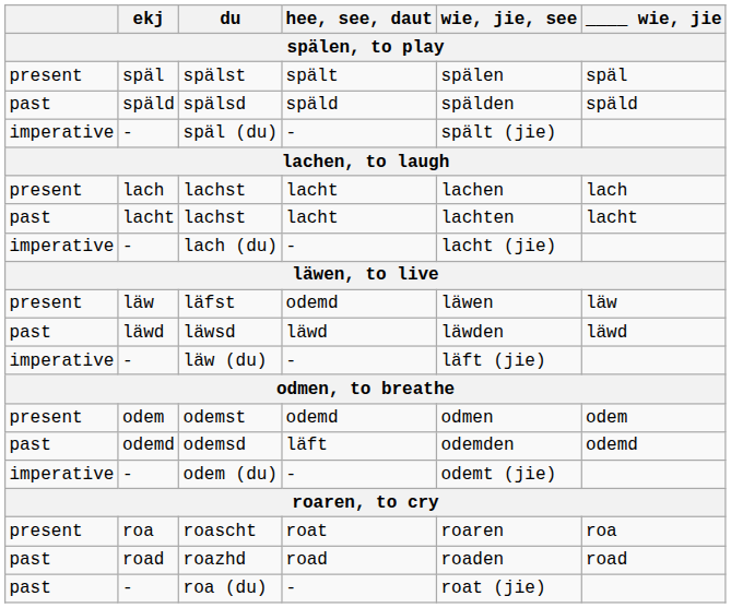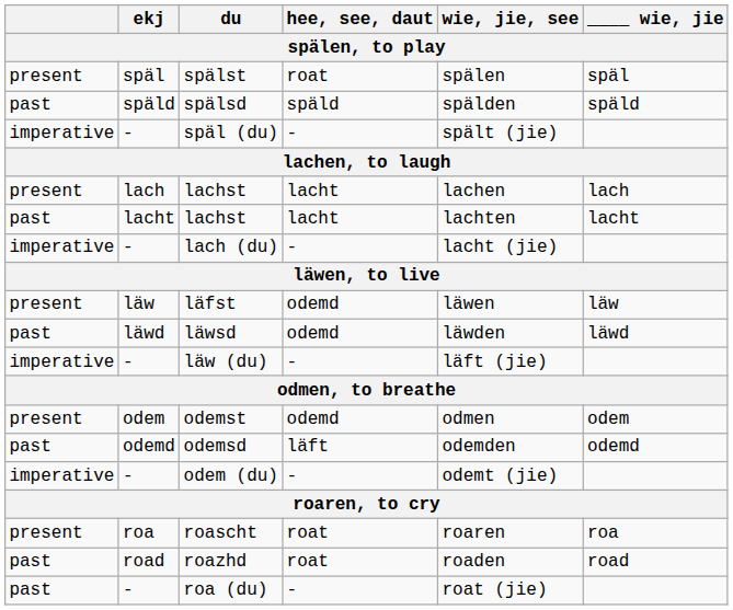spälst | hee, see, daut: spält -> roat
läwsd | hee, see, daut: läwd -> odemd
roazhd | hee, see, daut: road -> roat
